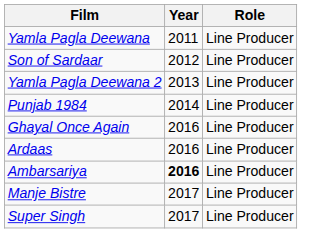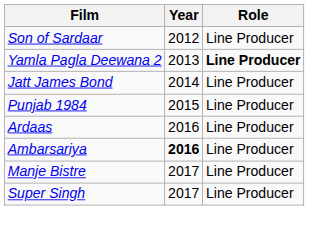- row: Yamla Pagla Deewana | 2011 | Line Producer
Yamla Pagla Deewana 2 | Role: normal -> bold
+ row: Jatt James Bond | 2014 | Line Producer
Punjab 1984 | Year: 2014 -> 2015
- row: Ghayal Once Again | 2016 | Line Producer
